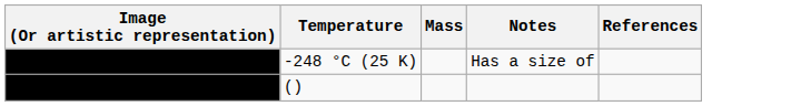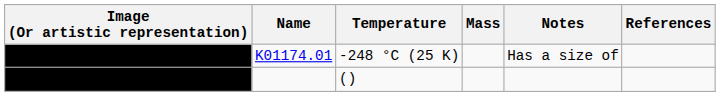+ column: Name | K01174.01
